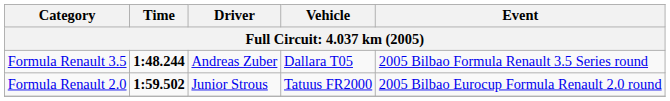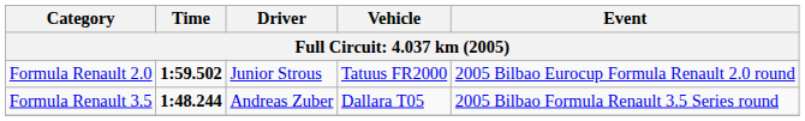rows swapped: Formula Renault 3.5 <-> Formula Renault 2.0
